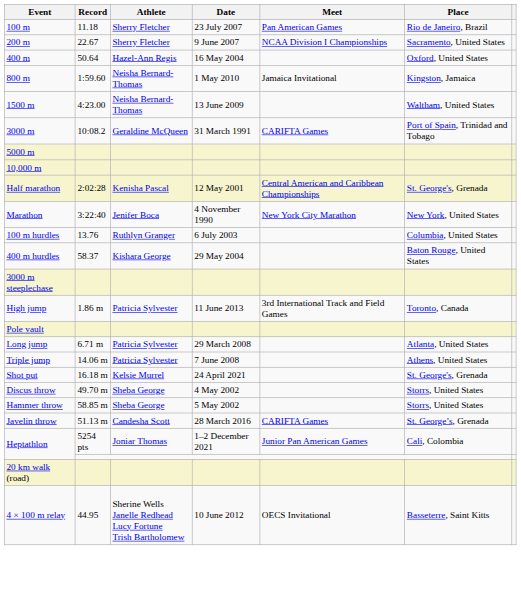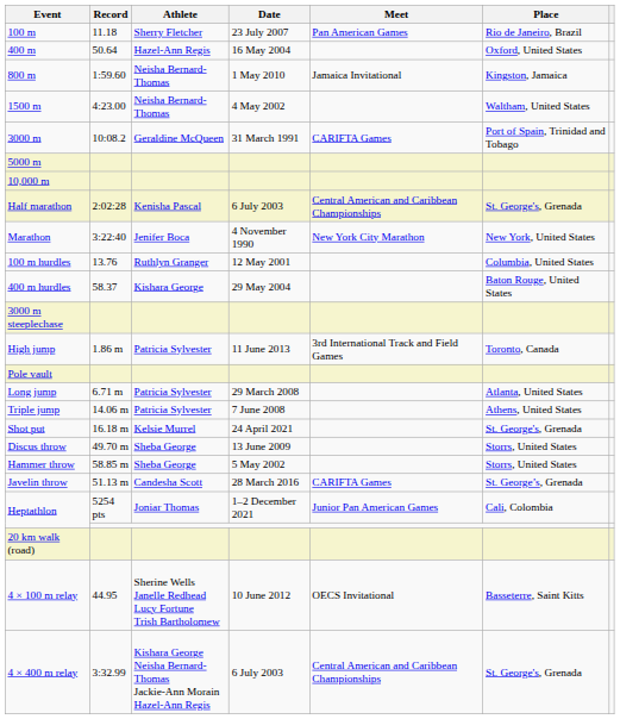- row: 200 m | 22.67 | Sherry Fletcher | 9 June 2007 | NCAA Division I Championships | Sacramento, United States
1500 m | Date: 13 June 2009 -> 4 May 2002
Half marathon | Date: 12 May 2001 -> 6 July 2003
100 m hurdles | Date: 6 July 2003 -> 12 May 2001
Discus throw | Date: 4 May 2002 -> 13 June 2009
+ row: 4 × 400 m relay | 3:32.99 | Kishara George Neisha Bernard-Thomas Jackie-Ann Morain Hazel-Ann Regis | 6 July 2003 | Central American and Caribbean Championships | St. George's, Grenada
